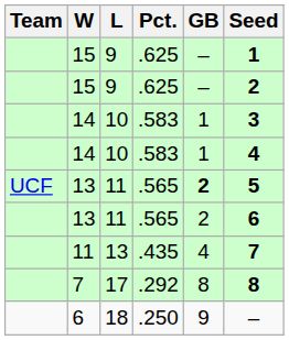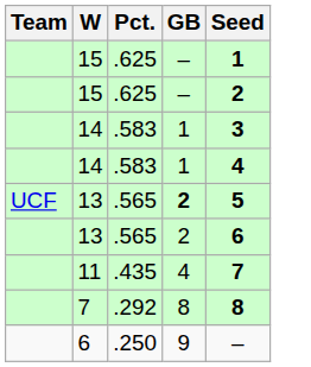- column: L | 9 | 9 | 10 | 10 | 11 | 11 | 13 | 17 | 18
